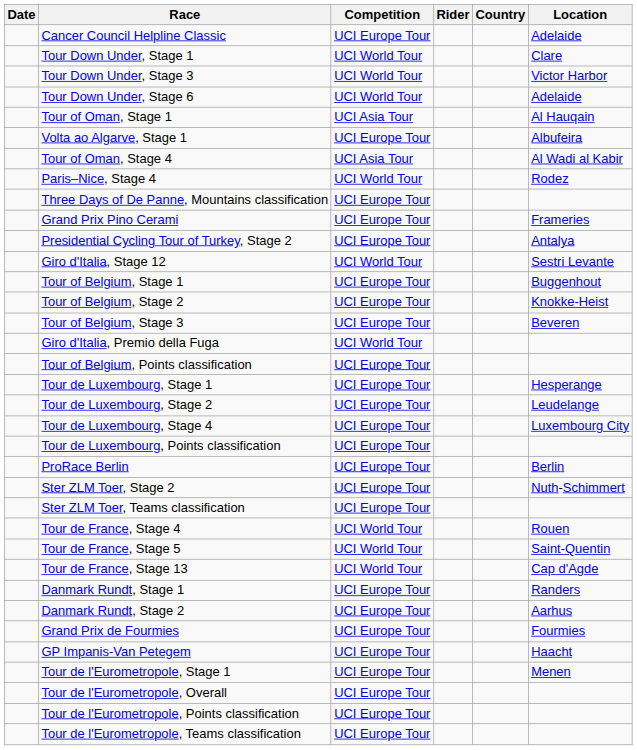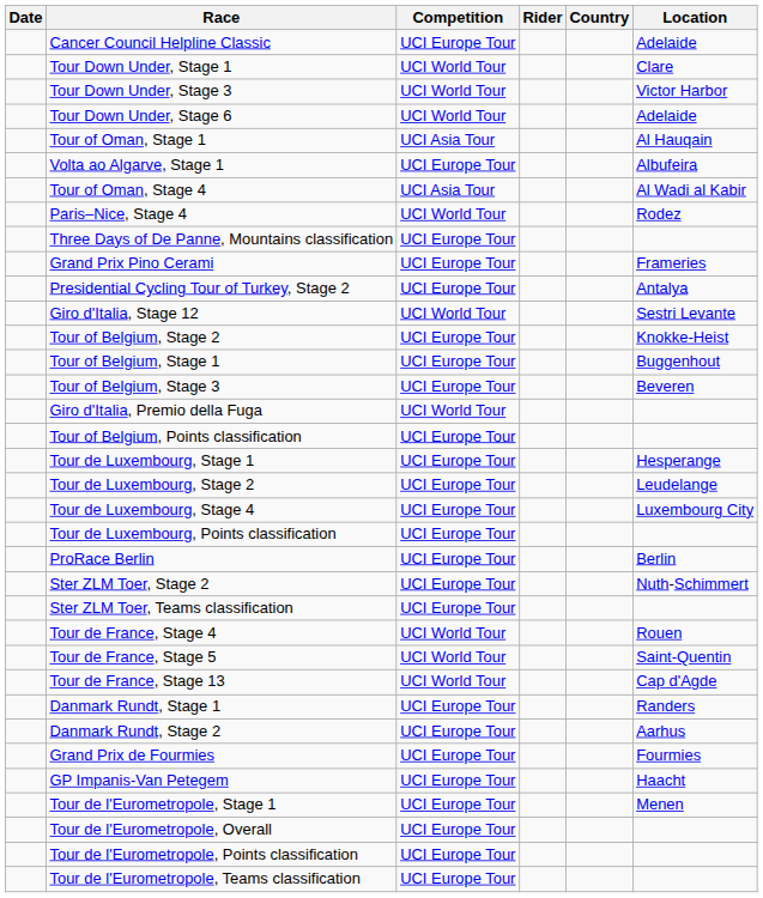rows swapped: Tour of Belgium, Stage 1 <-> Tour of Belgium, Stage 2
